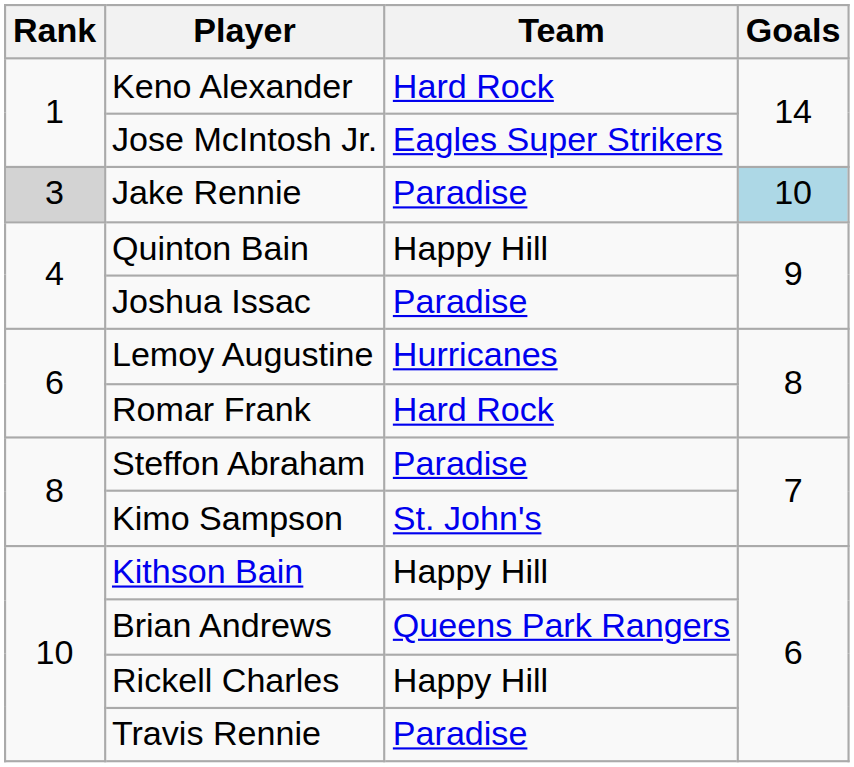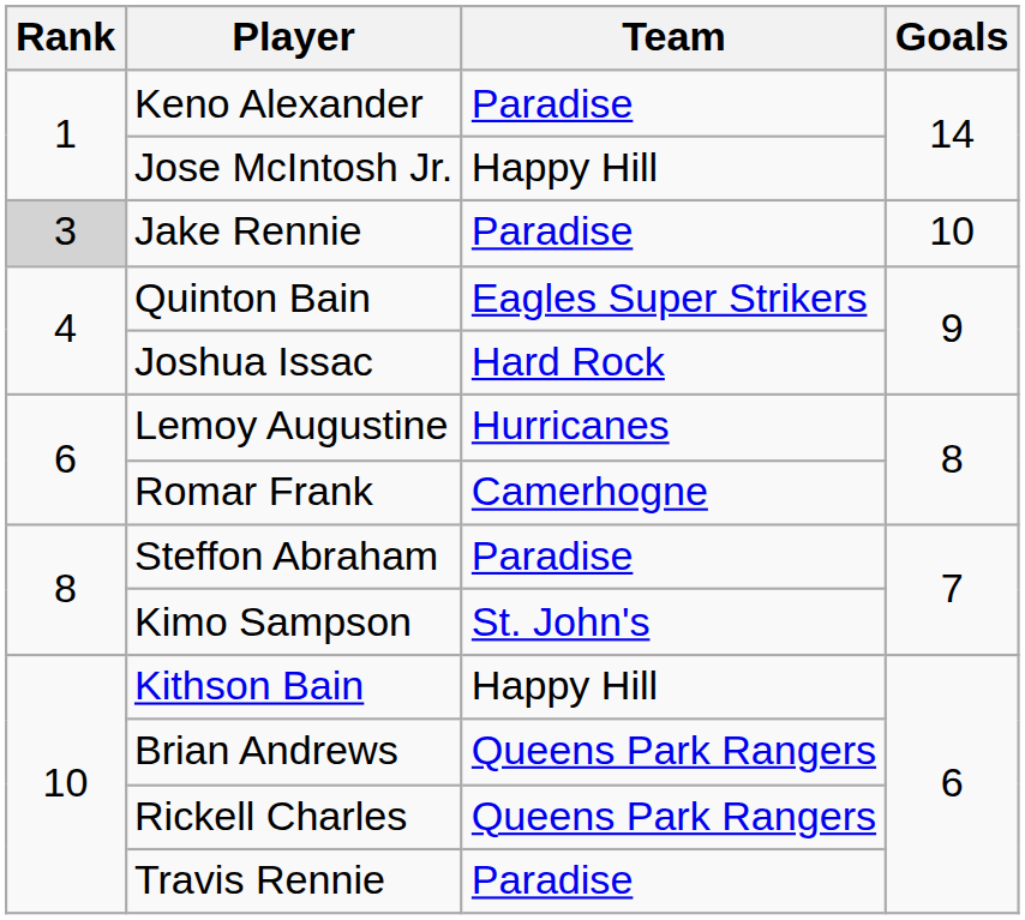Keno Alexander | Team: Hard Rock -> Paradise
Jose McIntosh Jr. | Team: Eagles Super Strikers -> Happy Hill
Jake Rennie | Goals: lightblue background -> no background
Quinton Bain | Team: Happy Hill -> Eagles Super Strikers
Joshua Issac | Team: Paradise -> Hard Rock
Romar Frank | Team: Hard Rock -> Camerhogne
Rickell Charles | Team: Happy Hill -> Queens Park Rangers
